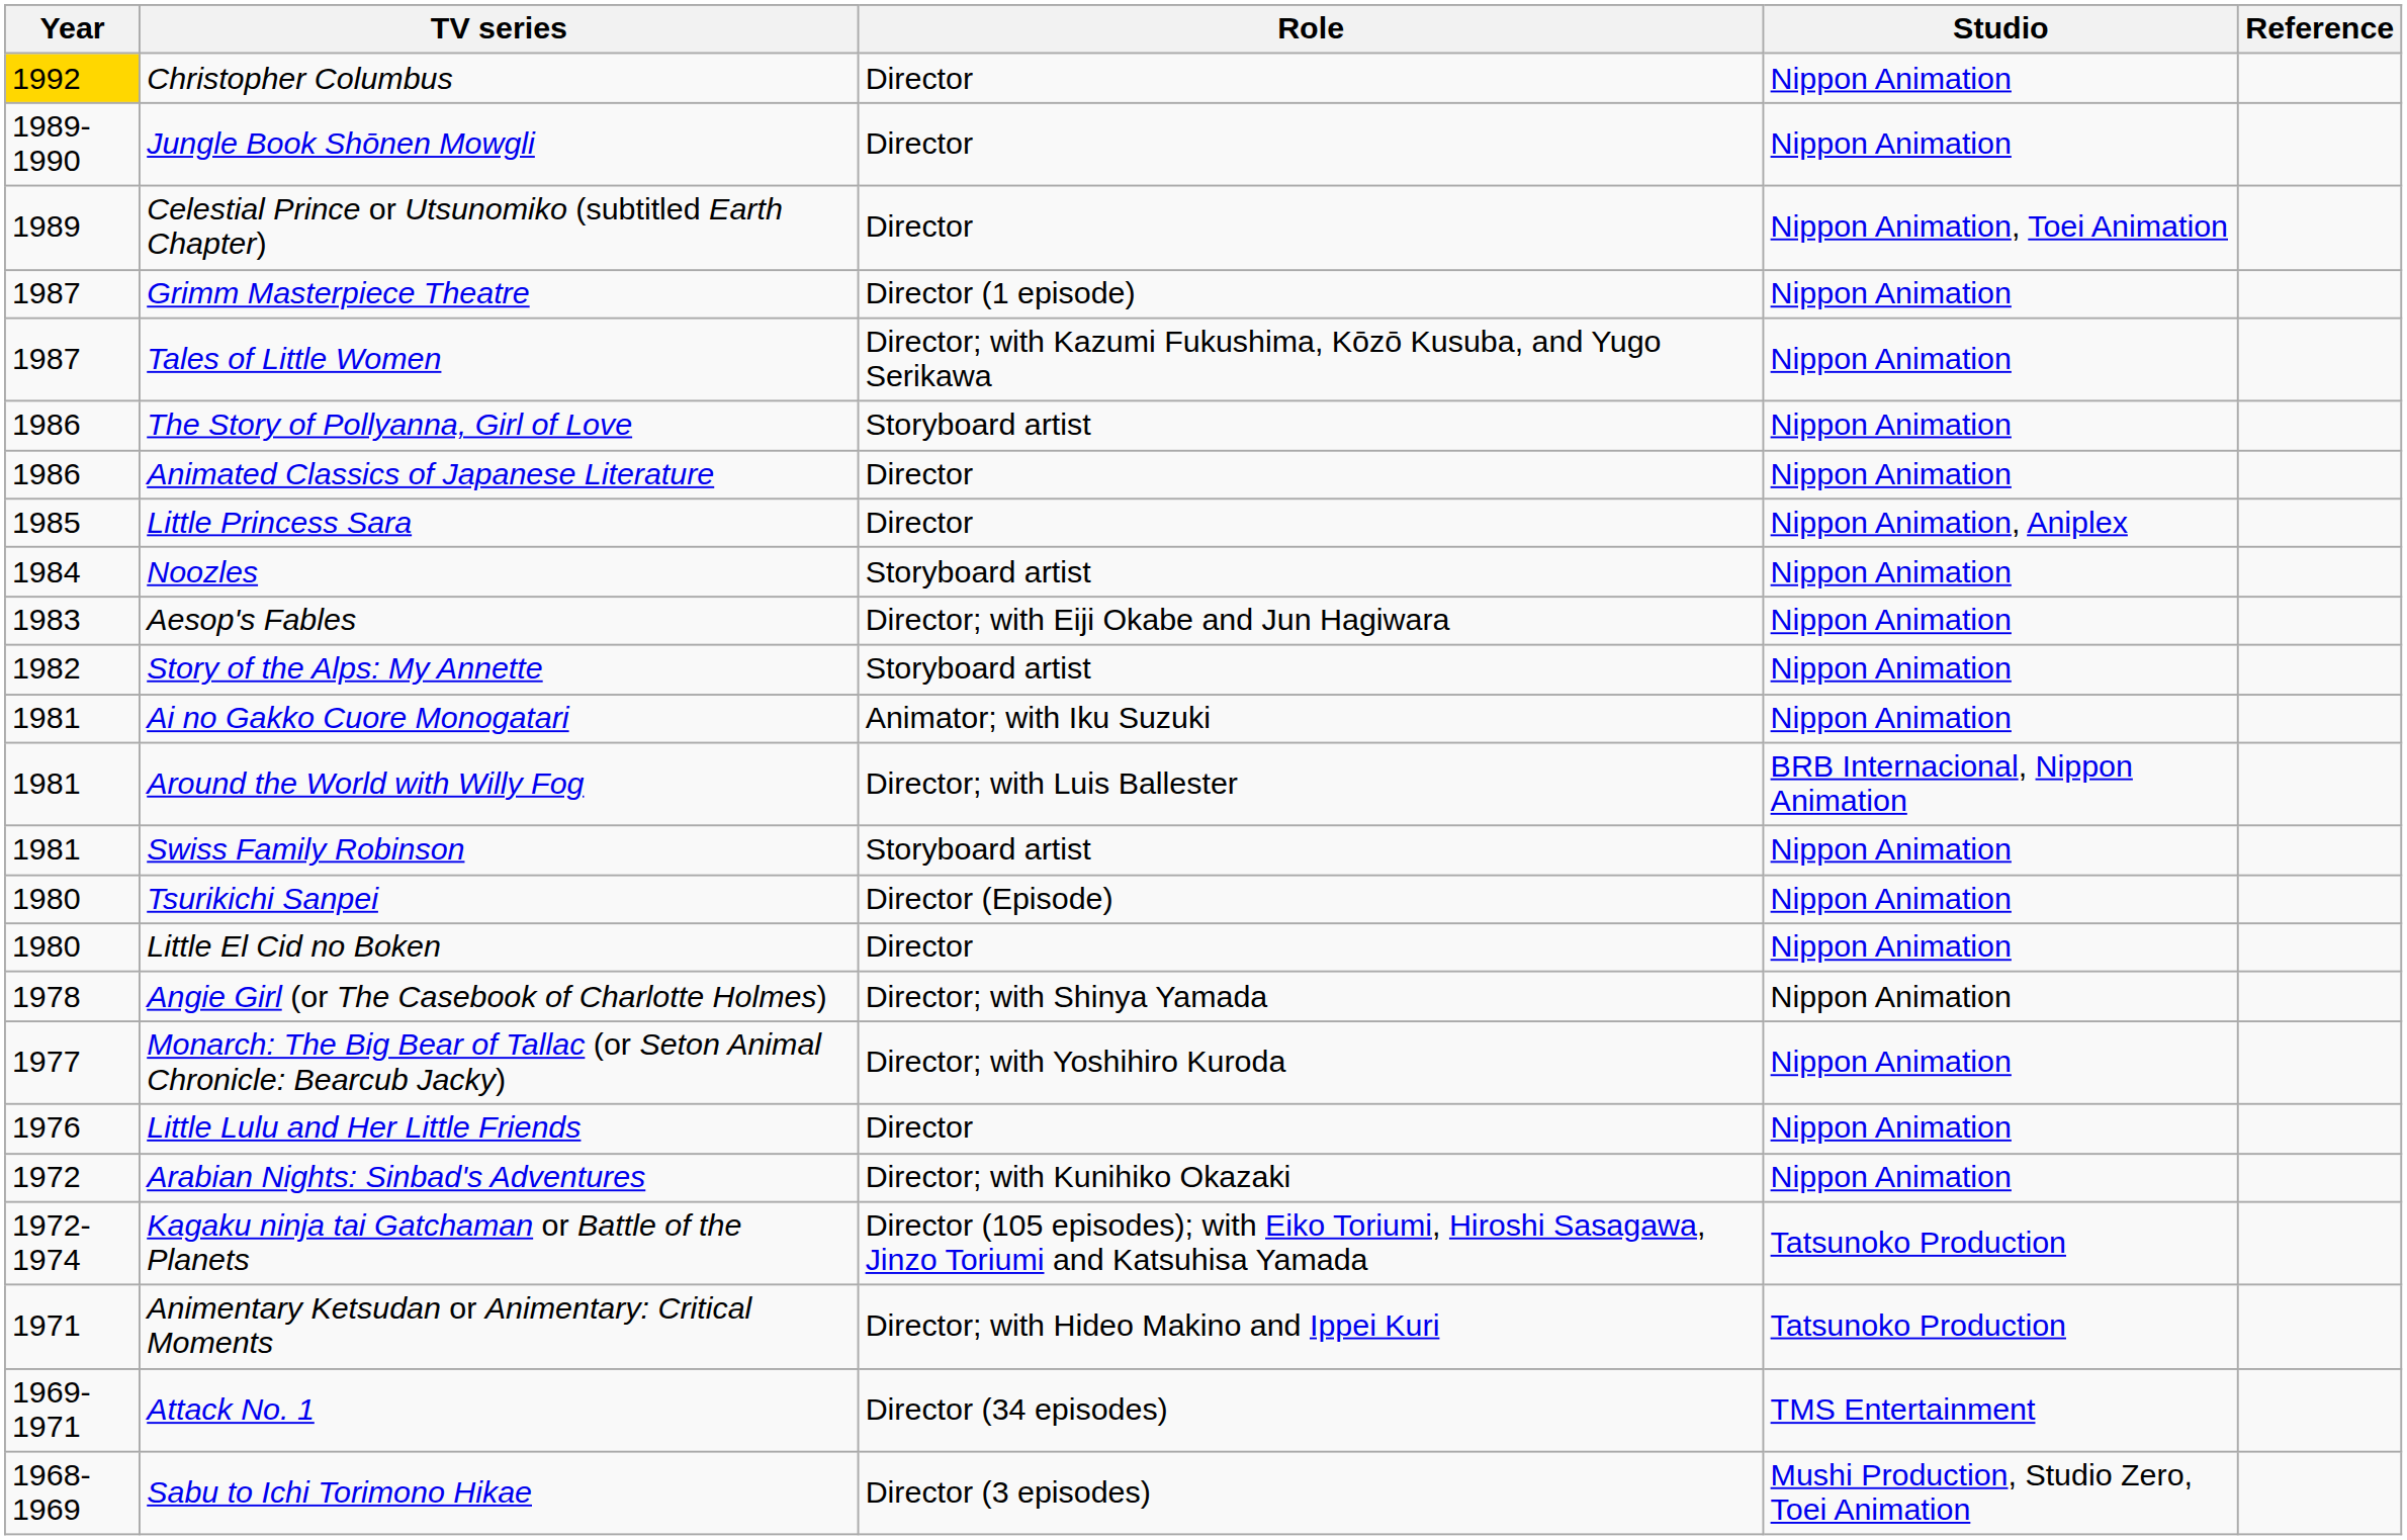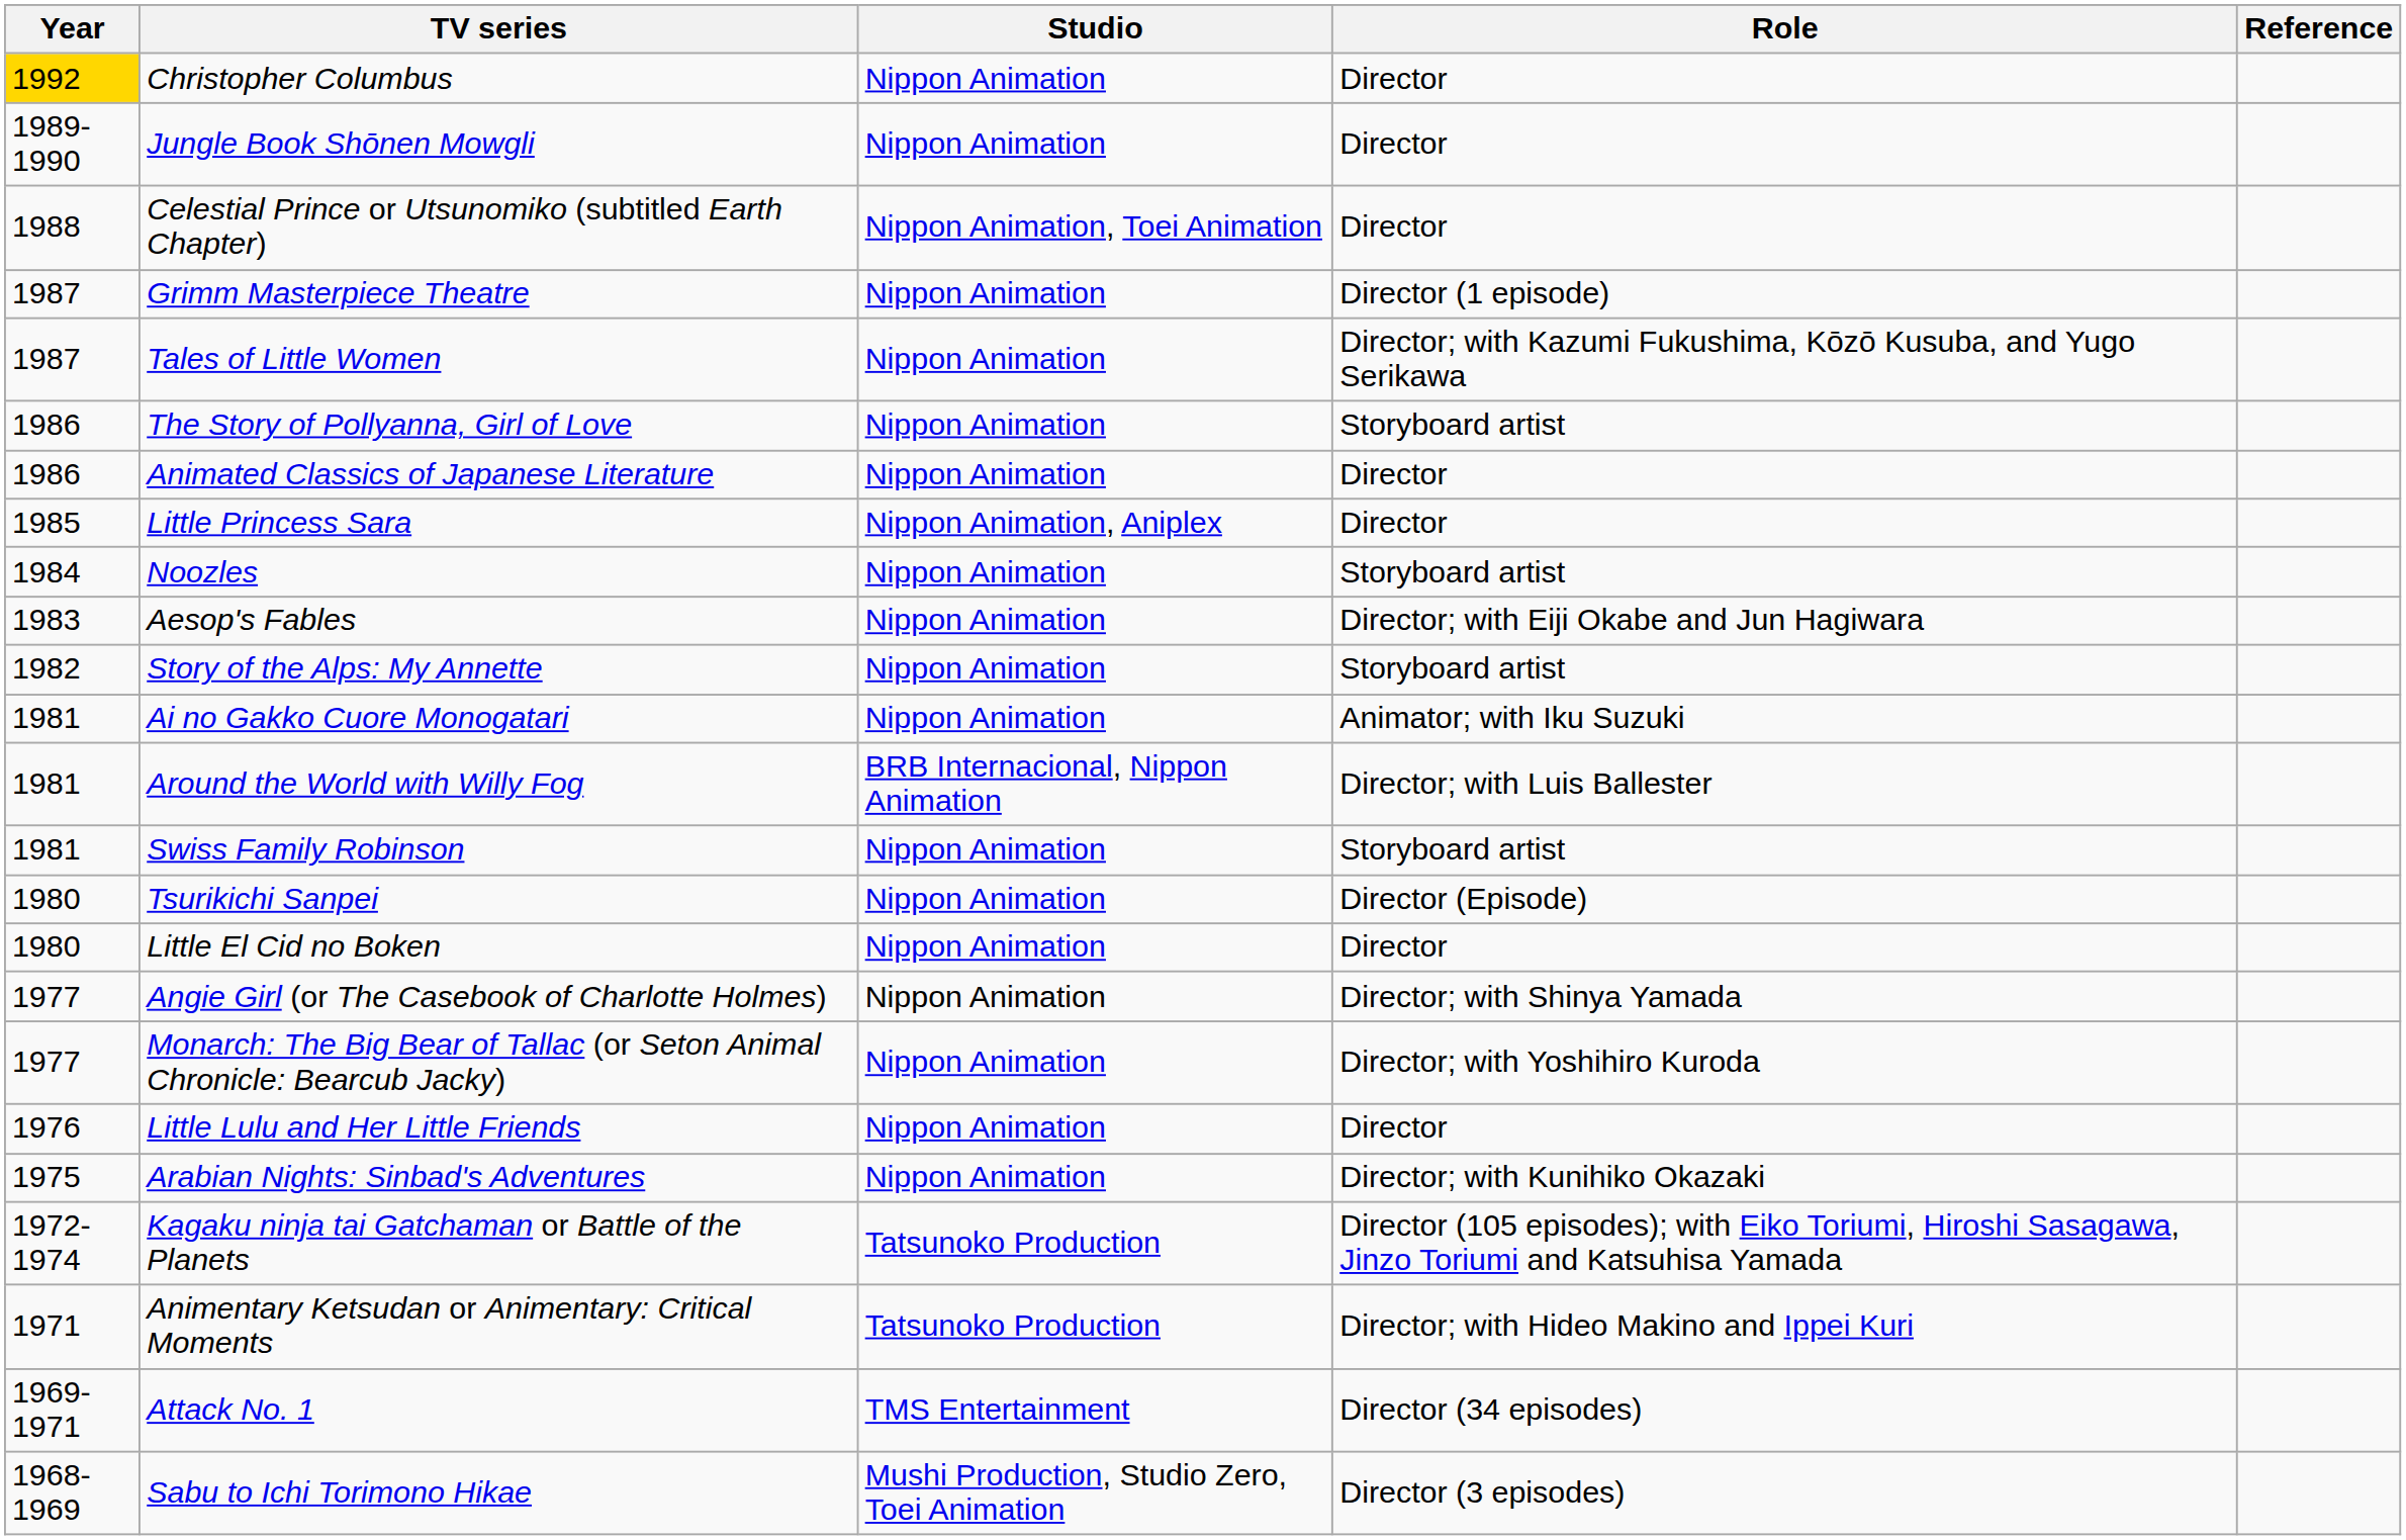columns swapped: Studio <-> Role
Celestial Prince or Utsunomiko (subtitled Earth Chapter) | Year: 1989 -> 1988
Angie Girl (or The Casebook of Charlotte Holmes) | Year: 1978 -> 1977
Arabian Nights: Sinbad's Adventures | Year: 1972 -> 1975
